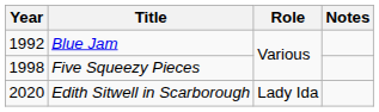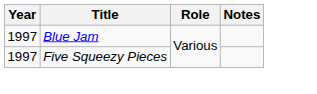Blue Jam | Year: 1992 -> 1997
Five Squeezy Pieces | Year: 1998 -> 1997
- row: 2020 | Edith Sitwell in Scarborough | Lady Ida
